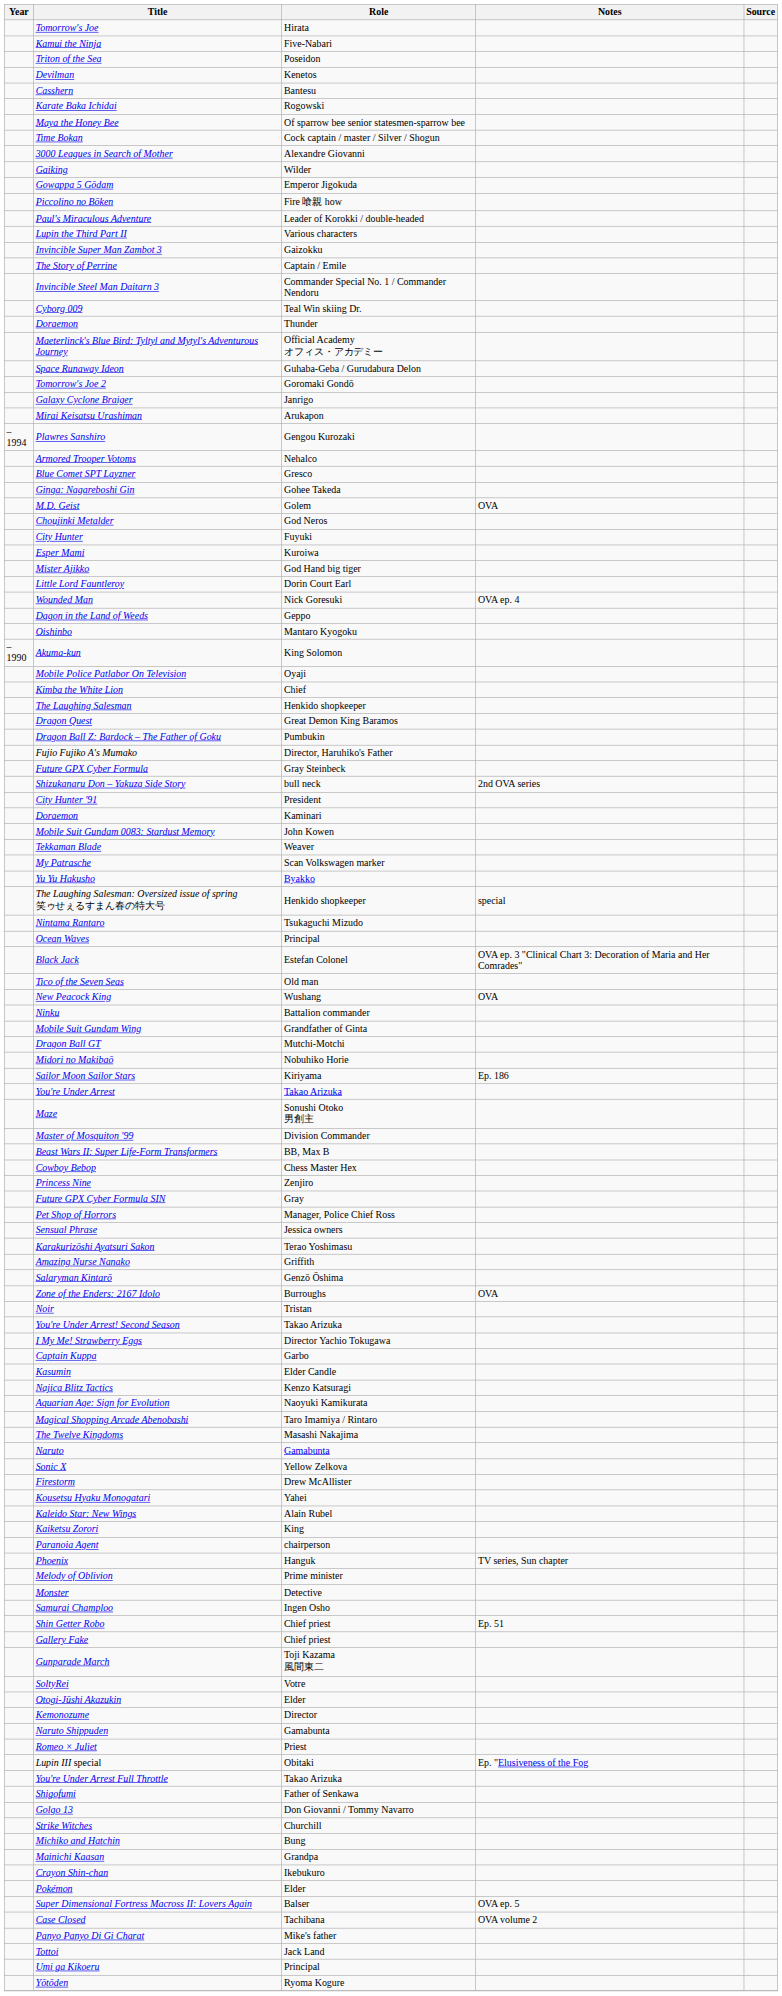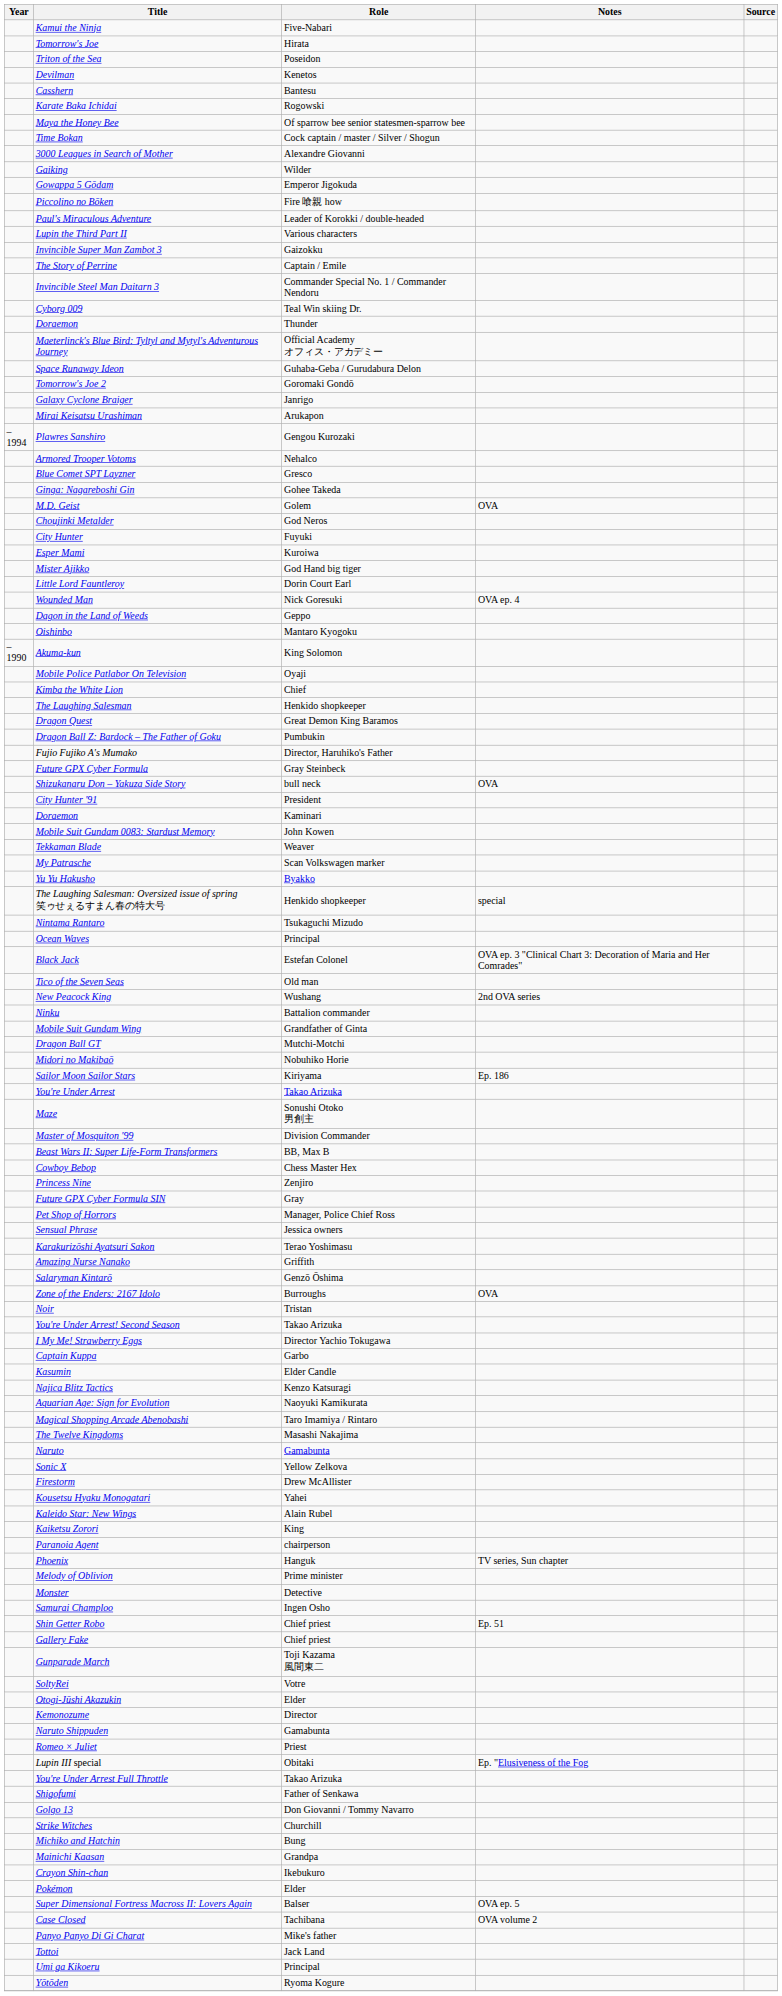rows swapped: Kamui the Ninja <-> Tomorrow's Joe
Shizukanaru Don – Yakuza Side Story | Notes: 2nd OVA series -> OVA
New Peacock King | Notes: OVA -> 2nd OVA series
